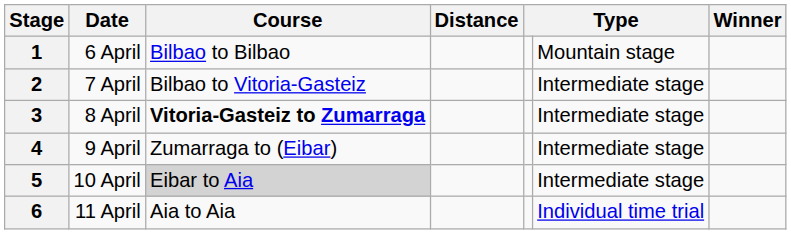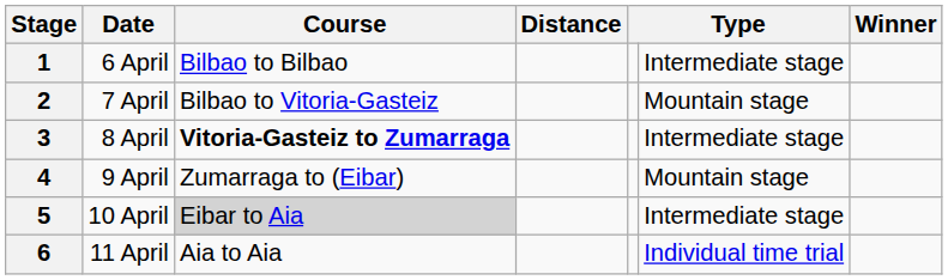1 | column 6: Mountain stage -> Intermediate stage
2 | column 6: Intermediate stage -> Mountain stage
4 | column 6: Intermediate stage -> Mountain stage
